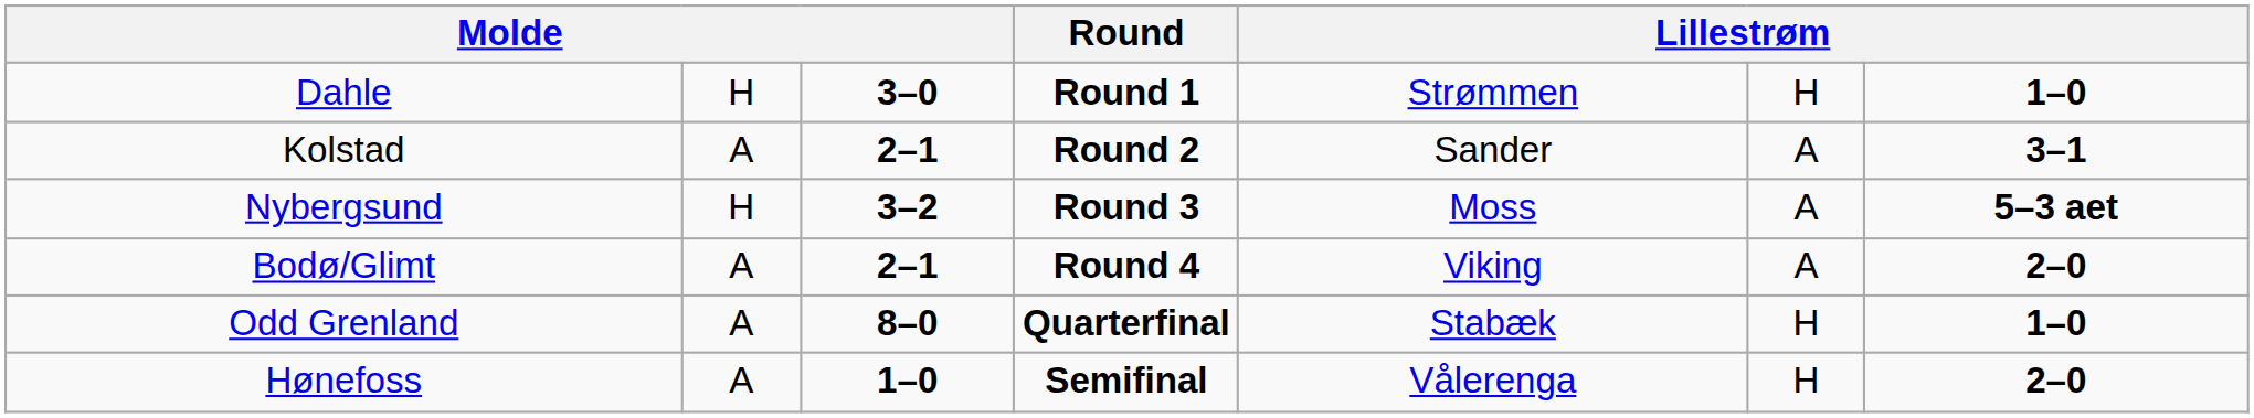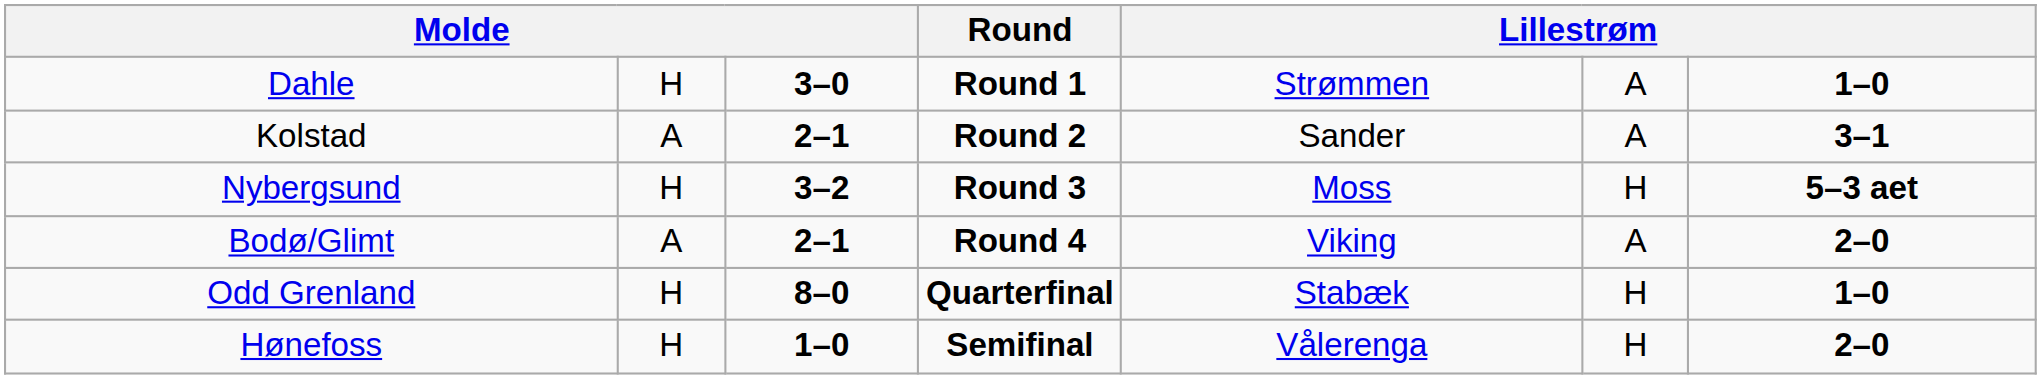Dahle | column 6: H -> A
Nybergsund | column 6: A -> H
Odd Grenland | column 2: A -> H
Hønefoss | column 2: A -> H
